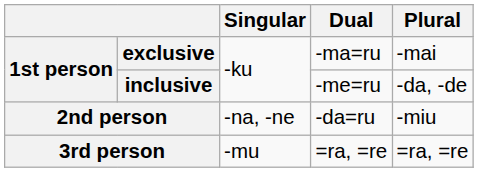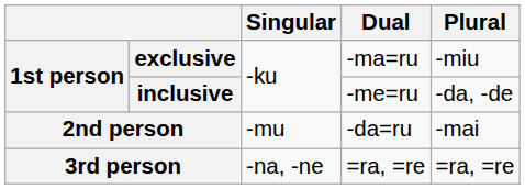exclusive | Plural: -mai -> -miu
2nd person | Singular: -na, -ne -> -mu
2nd person | Plural: -miu -> -mai
3rd person | Singular: -mu -> -na, -ne
